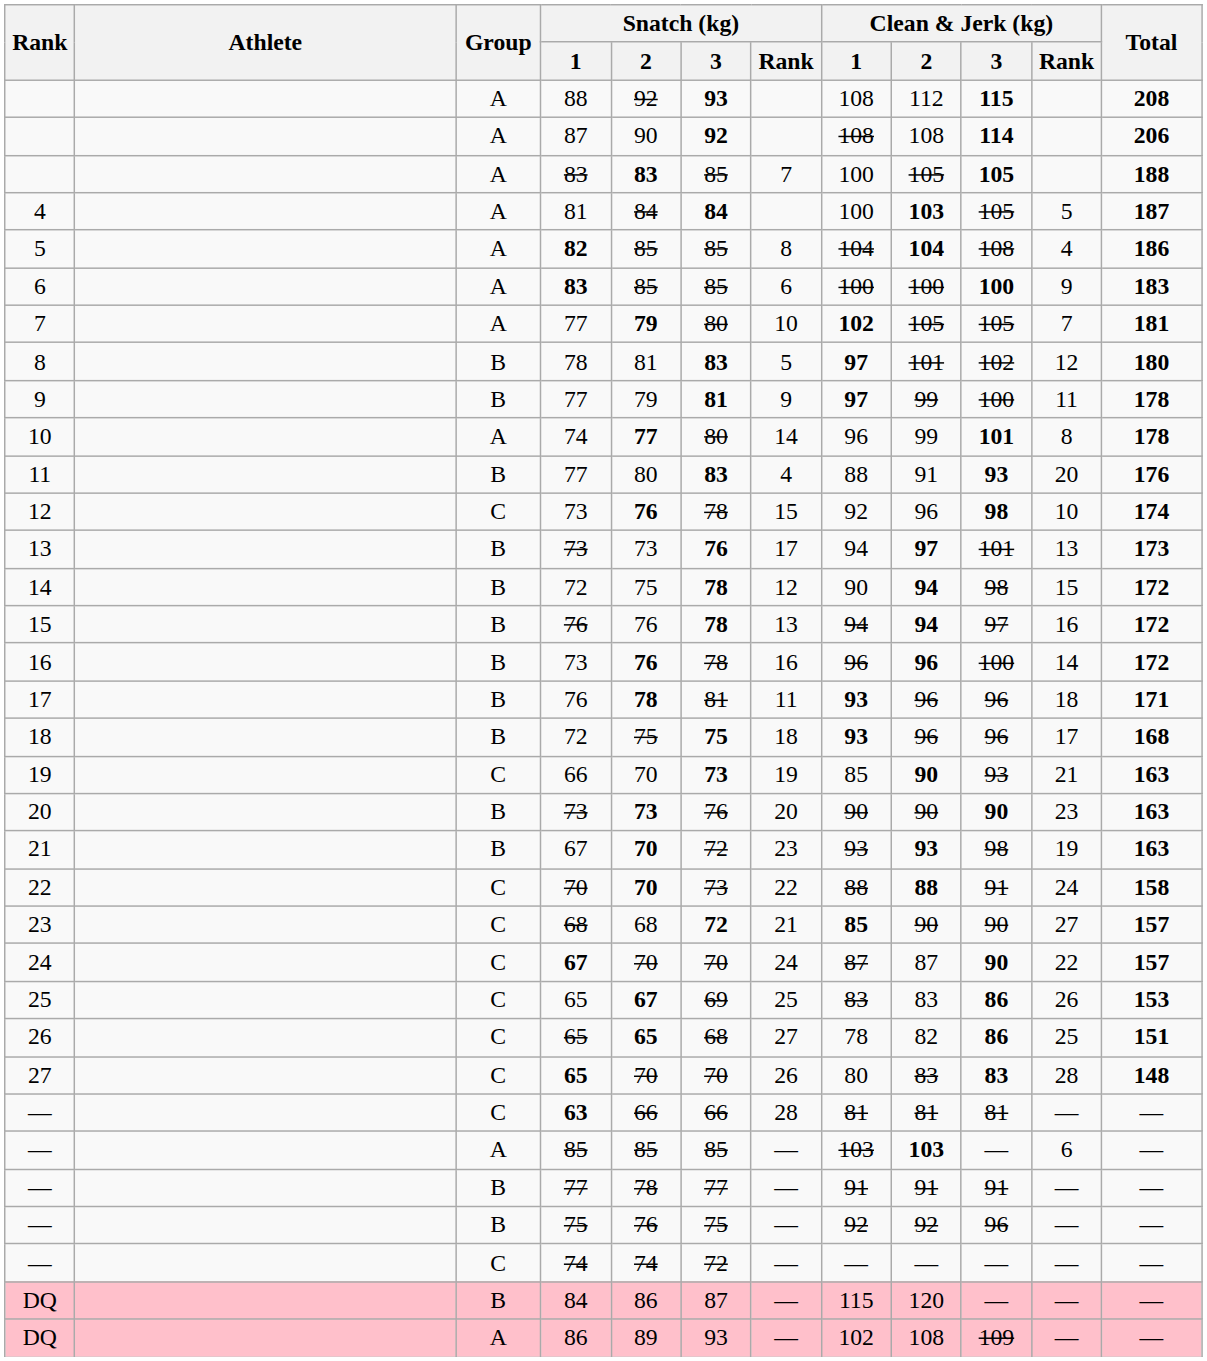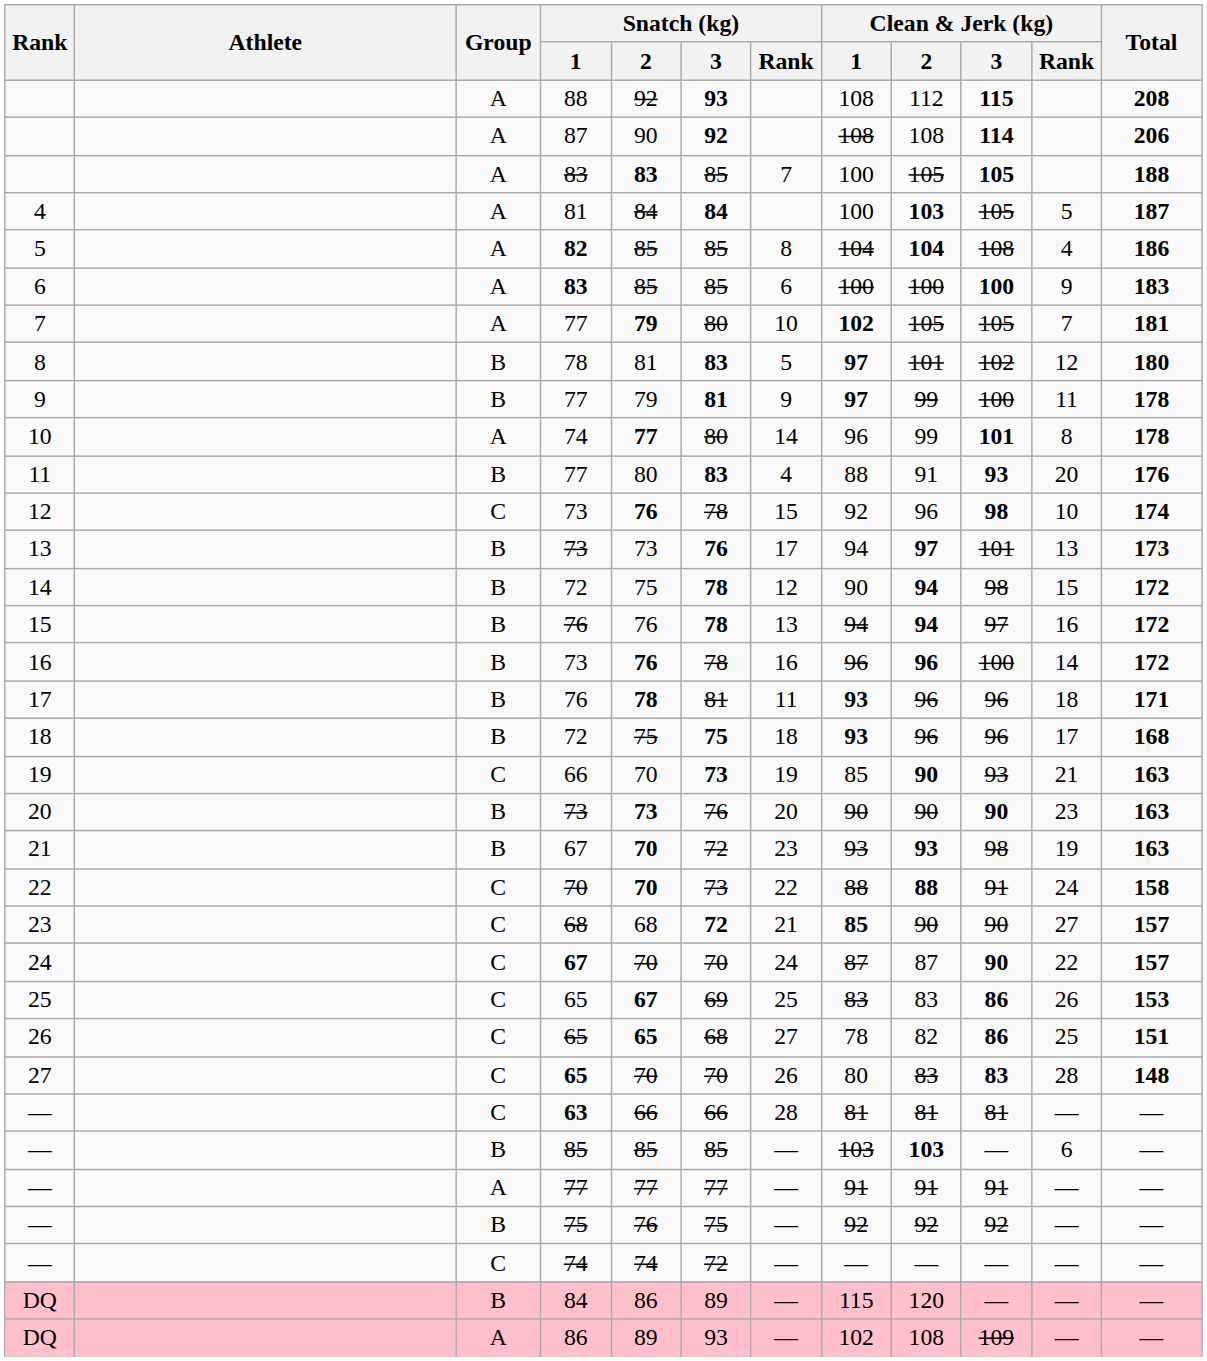— / 85 | Group: A -> B
— / 77 | Group: B -> A
— / 77 | Snatch (kg) / 2: 78 -> 77
— / 75 | Clean & Jerk (kg) / 3: 96 -> 92
DQ / 84 | Snatch (kg) / 3: 87 -> 89
